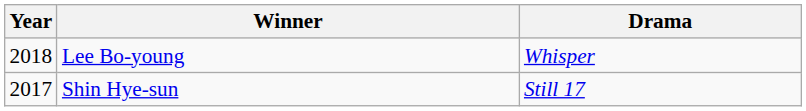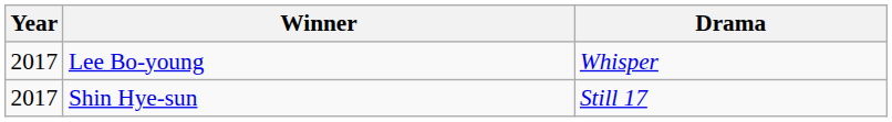Lee Bo-young | Year: 2018 -> 2017
